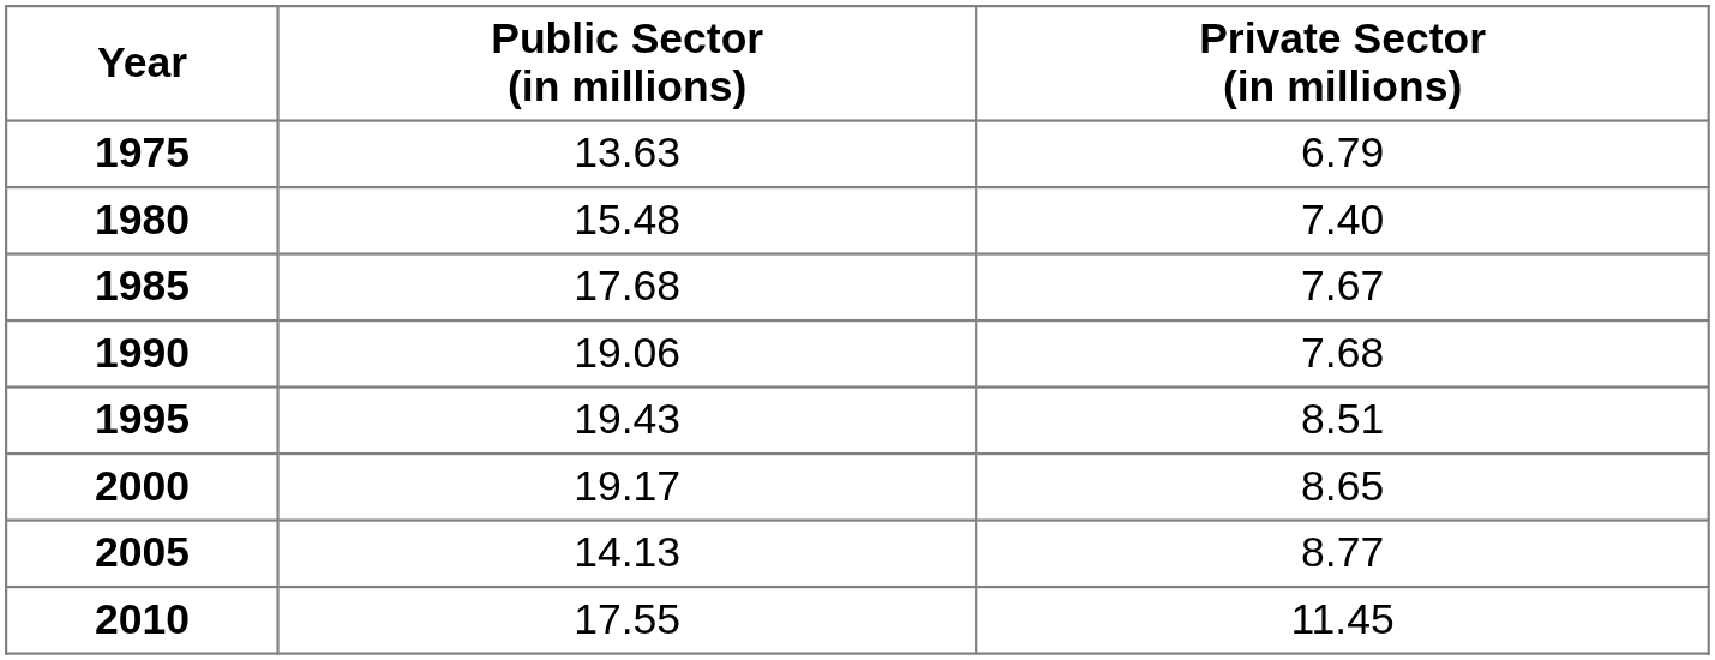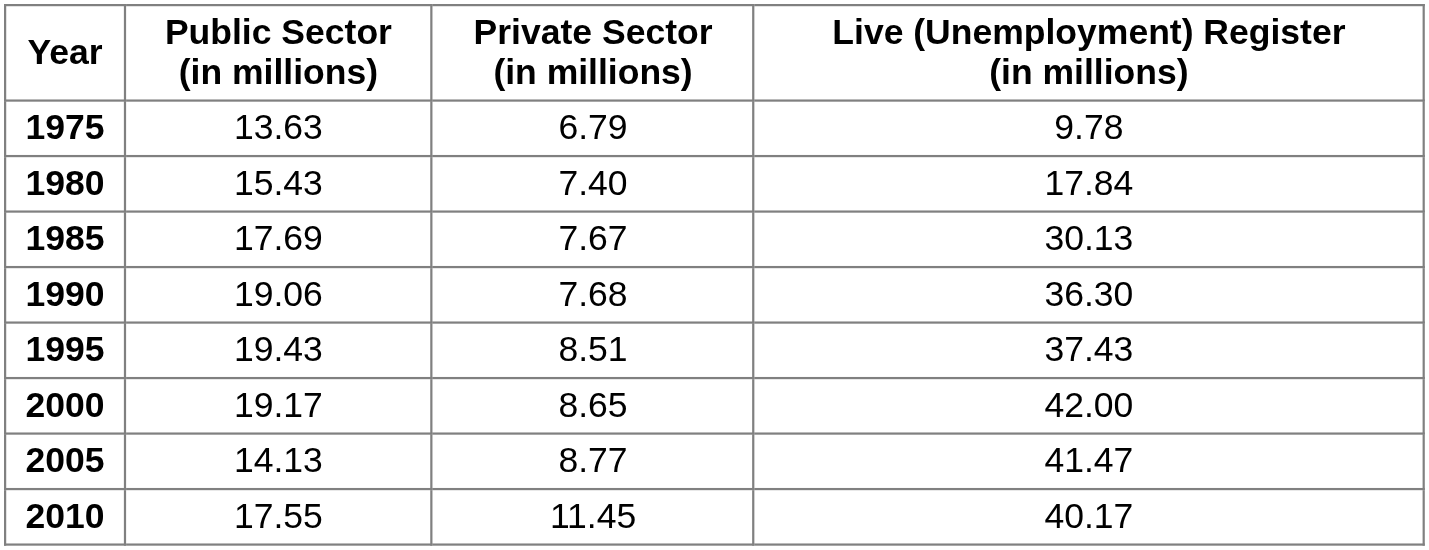+ column: Live (Unemployment) Register (in millions) | 9.78 | 17.84 | 30.13 | 36.30 | 37.43 | 42.00 | 41.47 | 40.17
1980 | Public Sector (in millions): 15.48 -> 15.43
1985 | Public Sector (in millions): 17.68 -> 17.69
